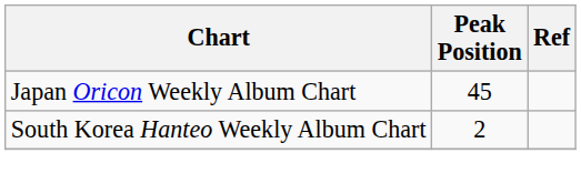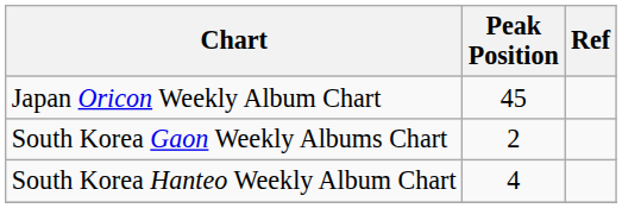+ row: South Korea Gaon Weekly Albums Chart | 2
South Korea Hanteo Weekly Album Chart | Peak Position: 2 -> 4
